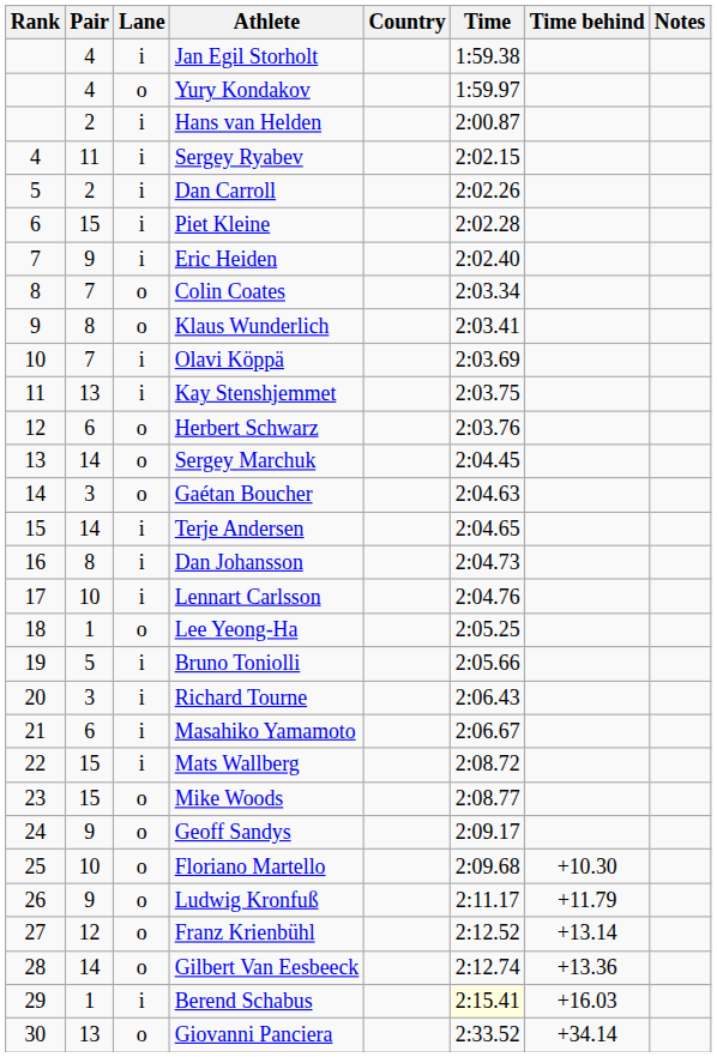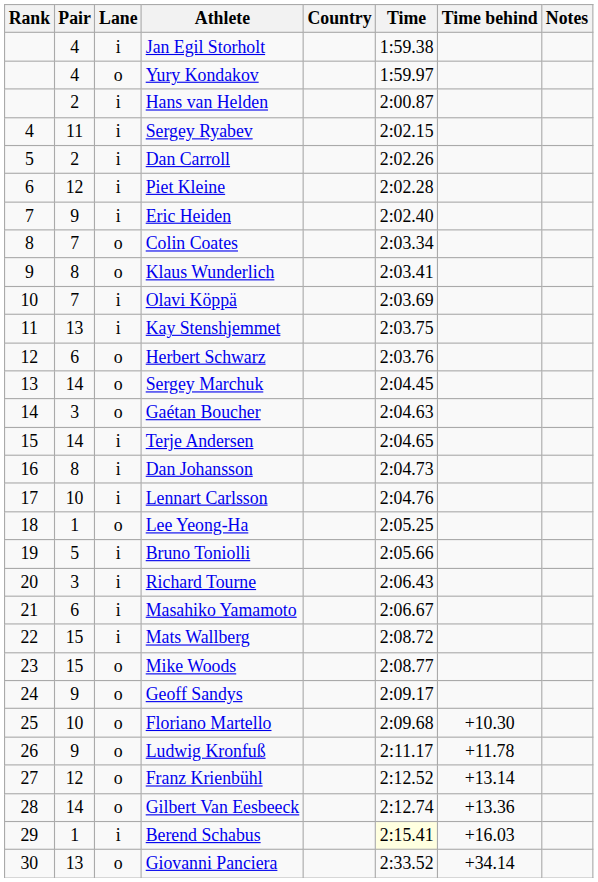Piet Kleine | Pair: 15 -> 12
Ludwig Kronfuß | Time behind: +11.79 -> +11.78
